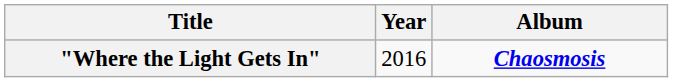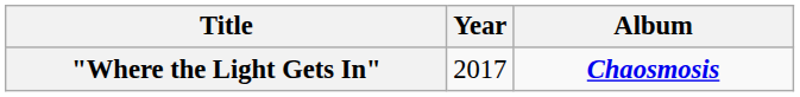"Where the Light Gets In" | Year: 2016 -> 2017
